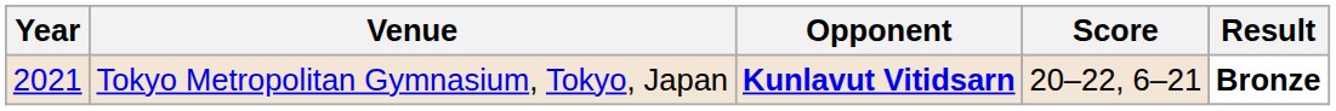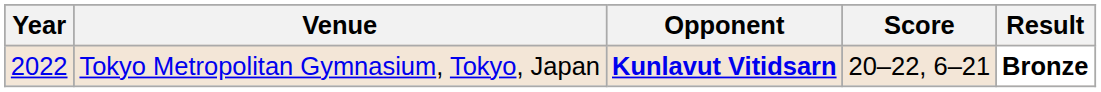Tokyo Metropolitan Gymnasium, Tokyo, Japan | Year: 2021 -> 2022
